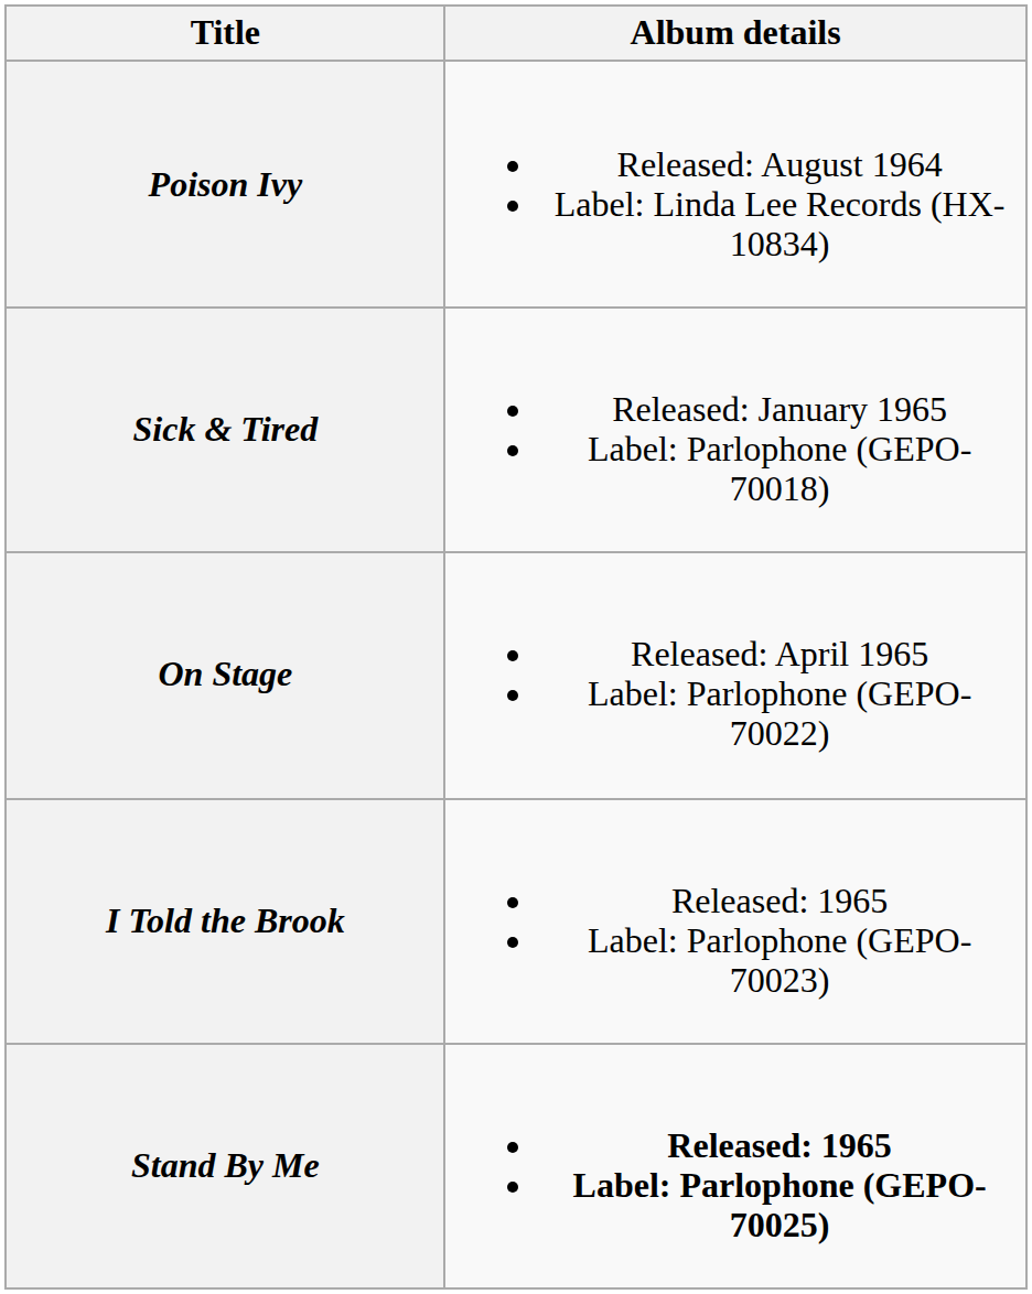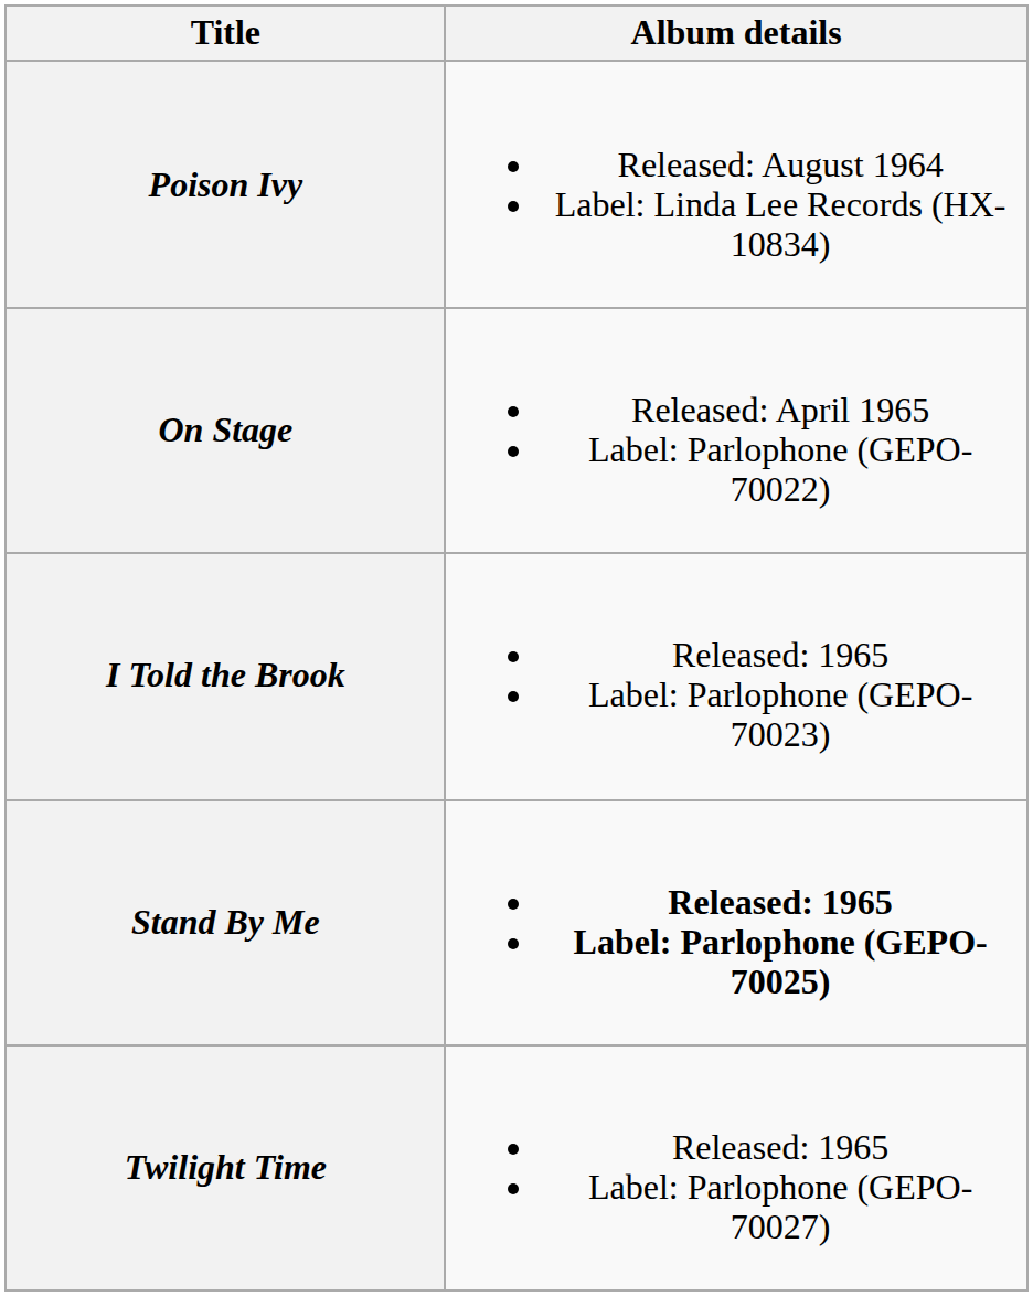- row: Sick & Tired | Released: January 1965 Label: Parlophone (GEPO-70018)
+ row: Twilight Time | Released: 1965 Label: Parlophone (GEPO-70027)
